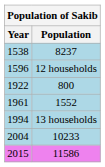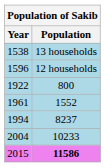1538 | Population: 8237 -> 13 households
1994 | Population: 13 households -> 8237
2015 | Population: normal -> bold
